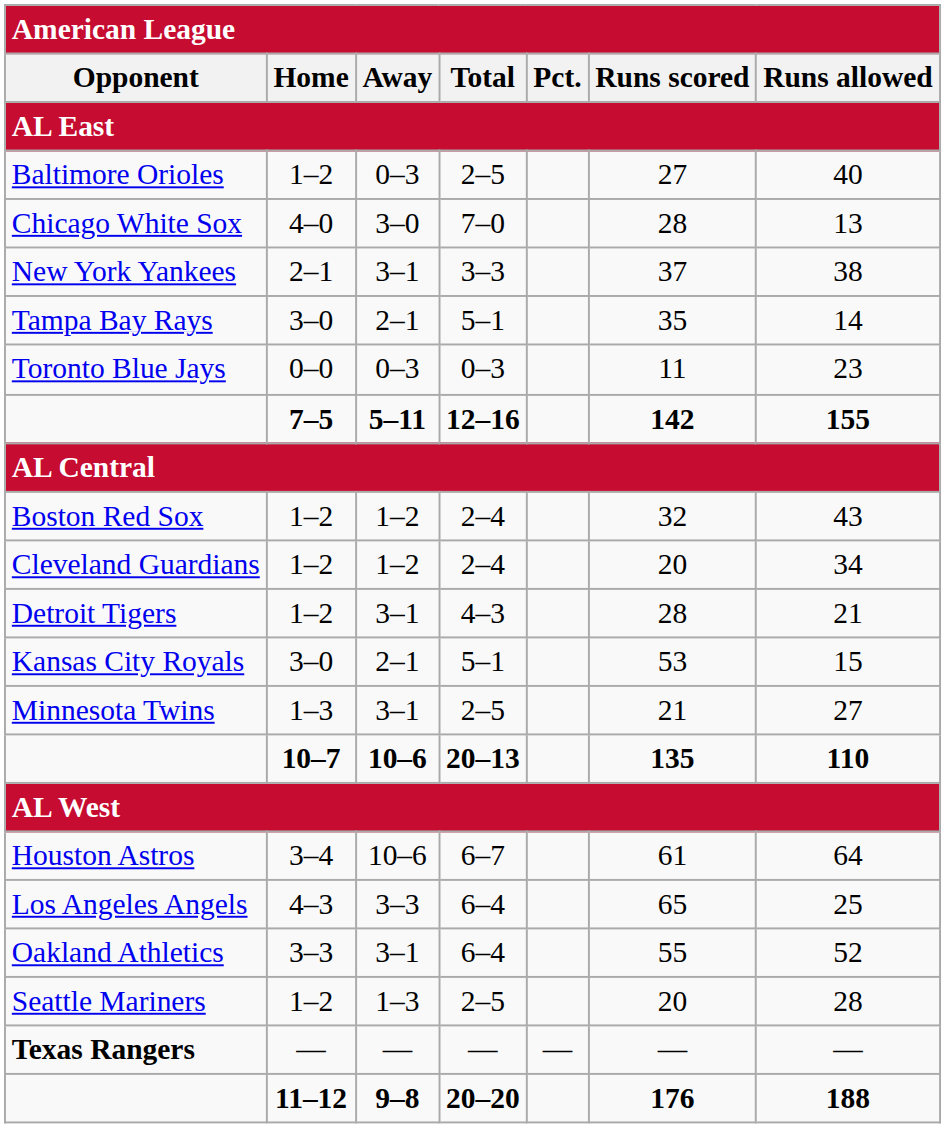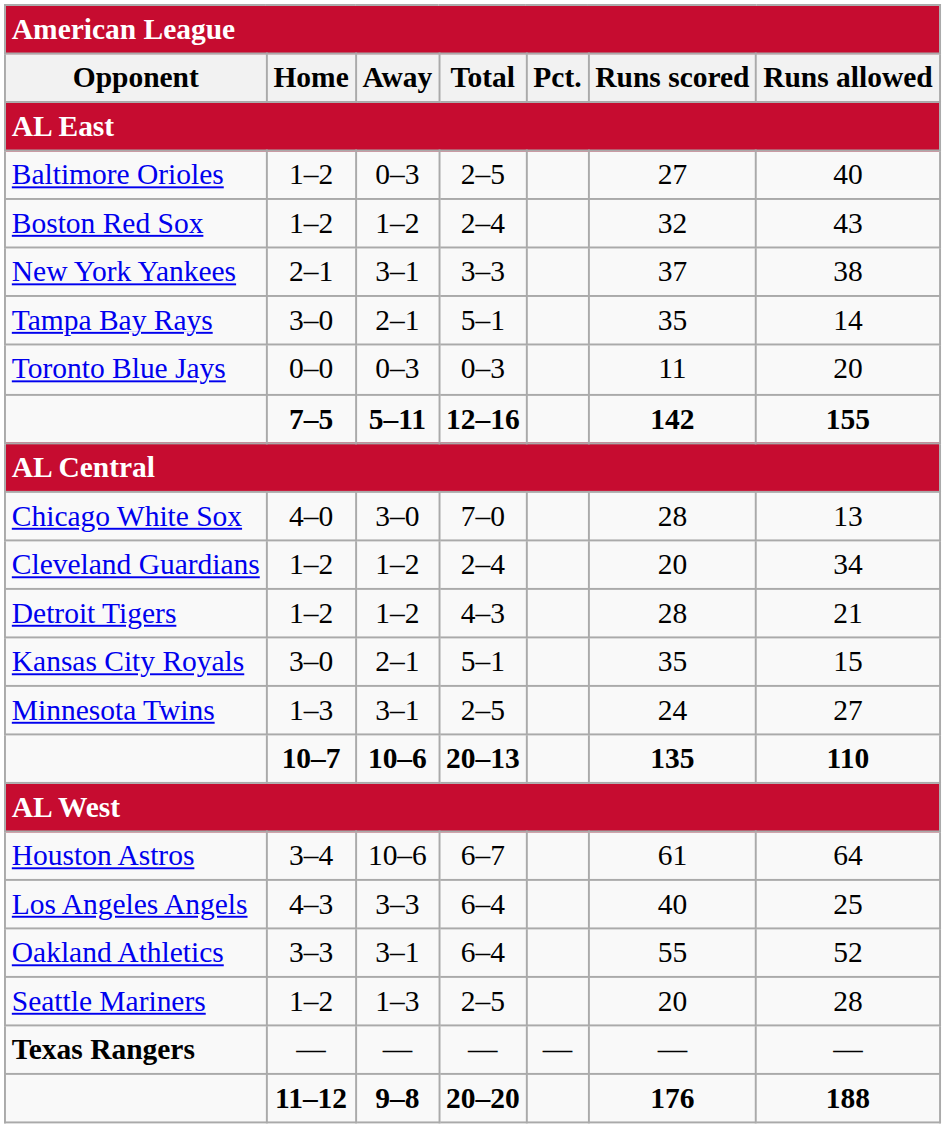rows swapped: Boston Red Sox <-> Chicago White Sox
Toronto Blue Jays | Runs allowed: 23 -> 20
Detroit Tigers | Away: 3–1 -> 1–2
Kansas City Royals | Runs scored: 53 -> 35
Minnesota Twins | Runs scored: 21 -> 24
Los Angeles Angels | Runs scored: 65 -> 40
